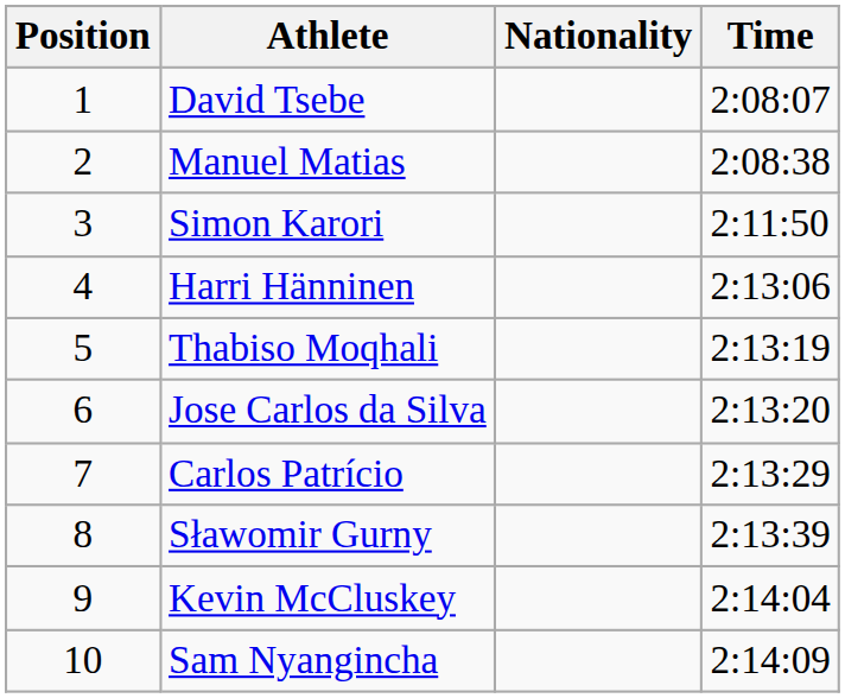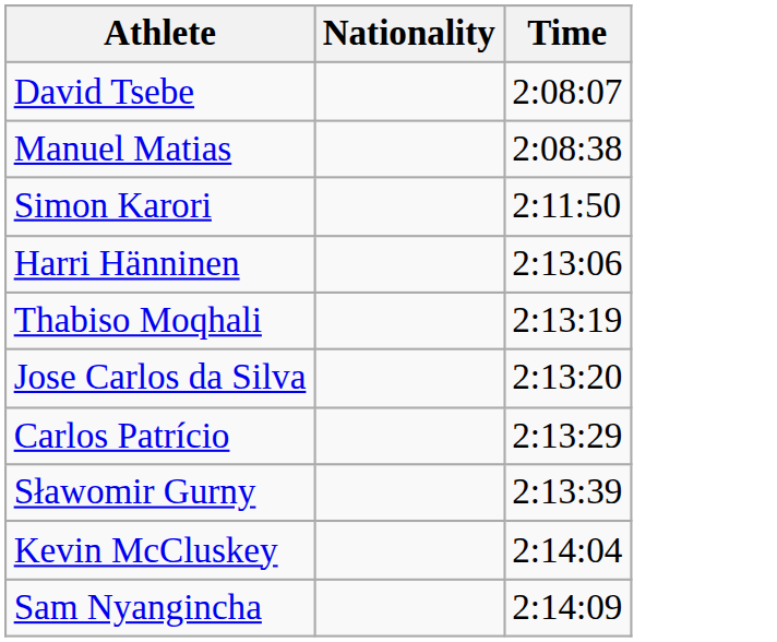- column: Position | 1 | 2 | 3 | 4 | 5 | 6 | 7 | 8 | 9 | 10
